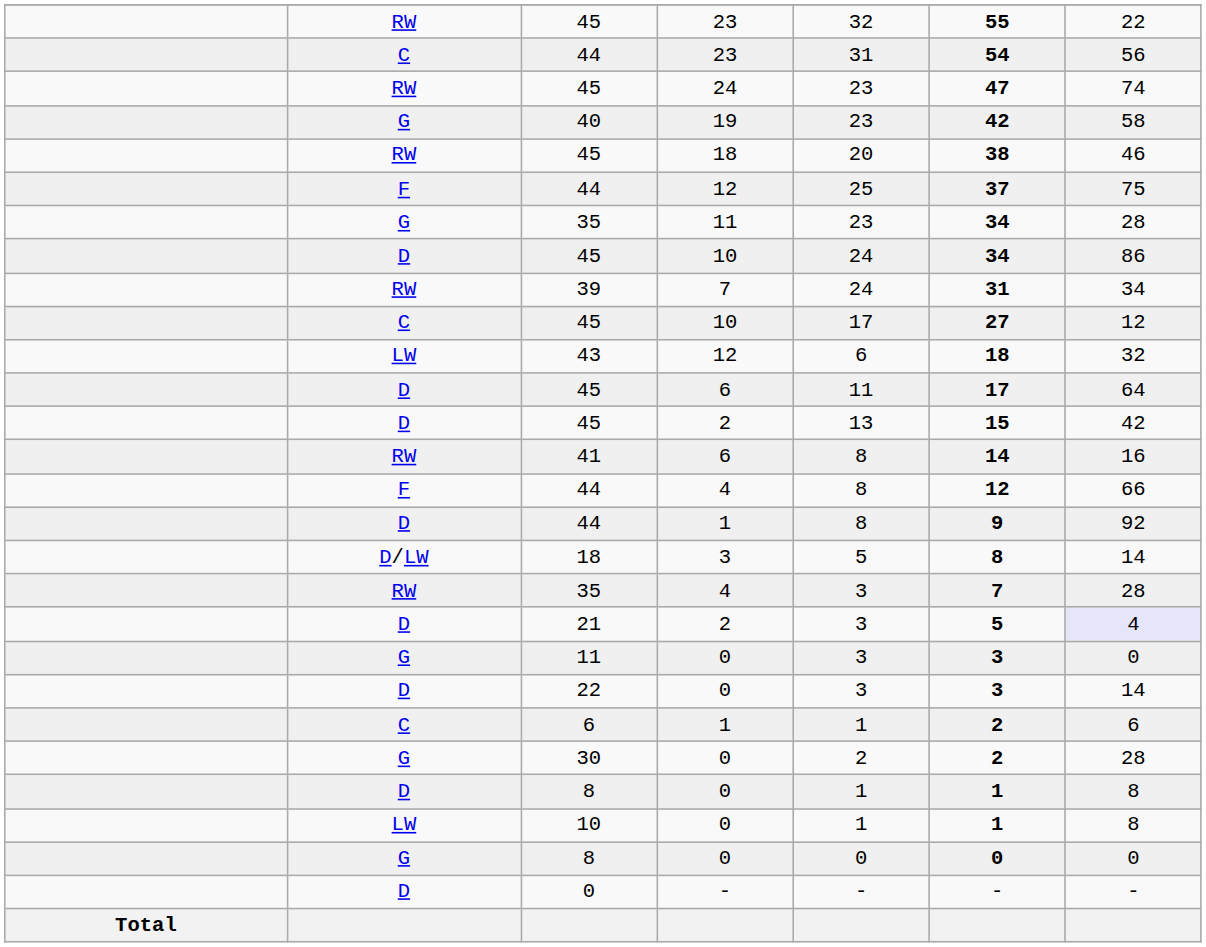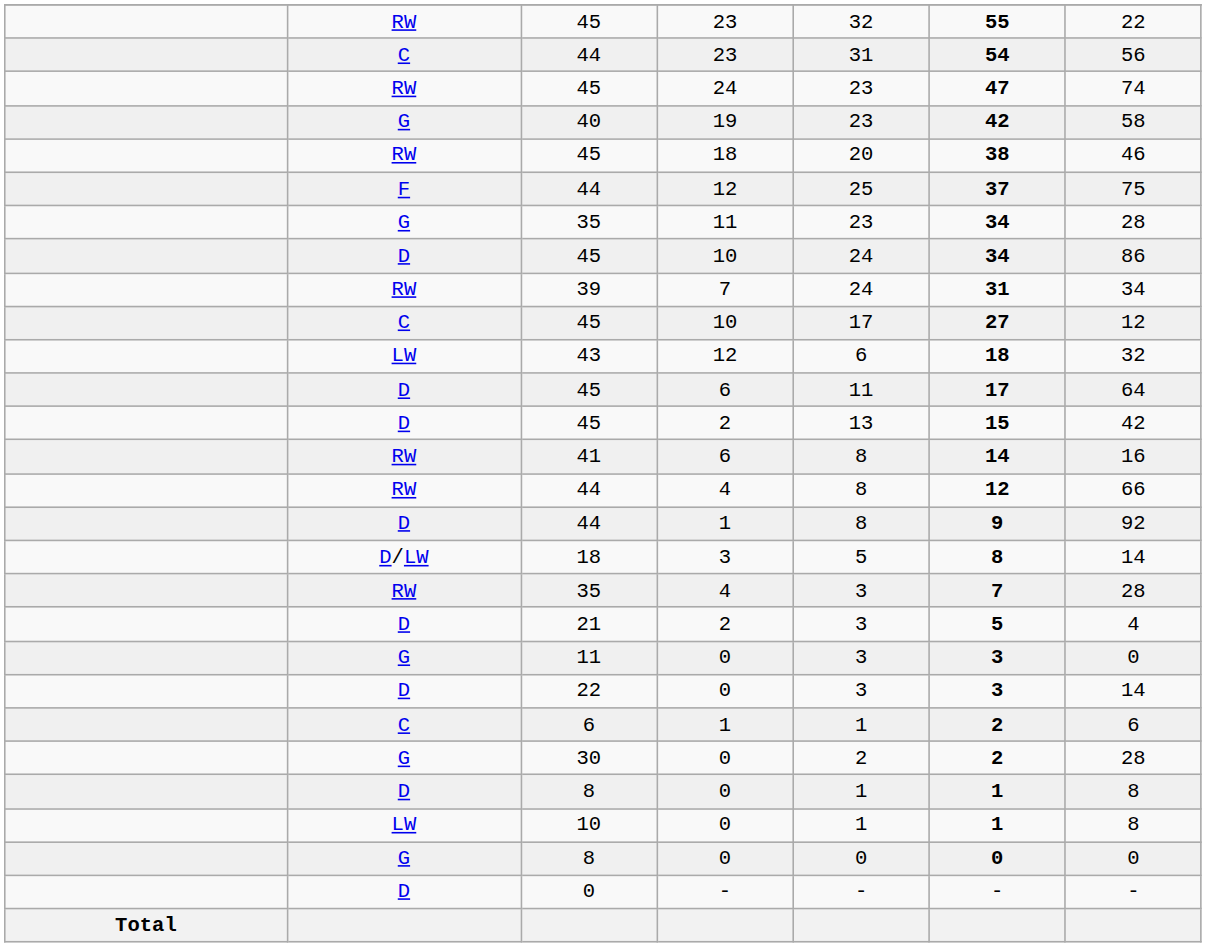44 / 4 | column 2: F -> RW
21 | column 7: lavender background -> no background
